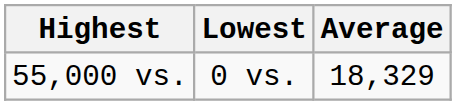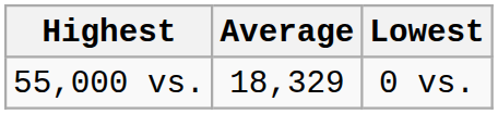columns swapped: Lowest <-> Average
